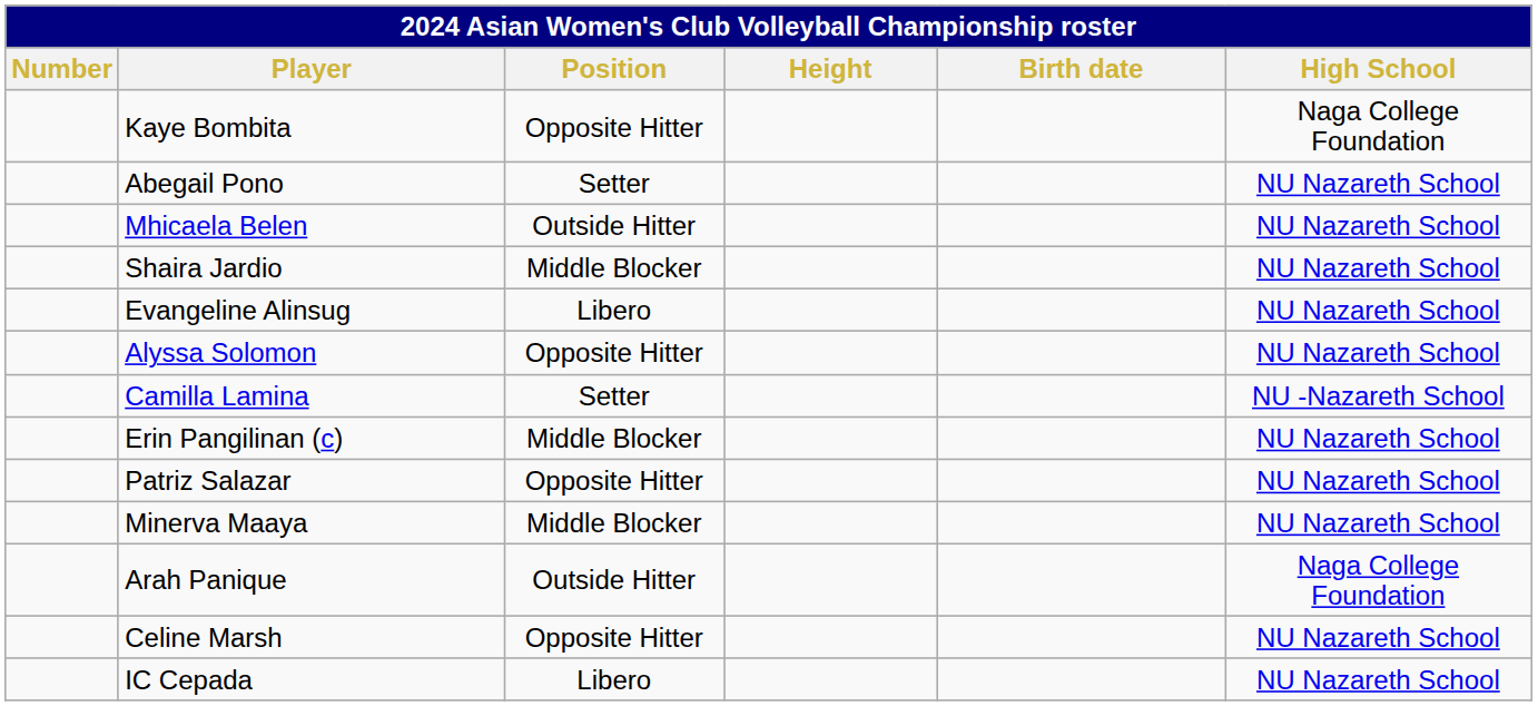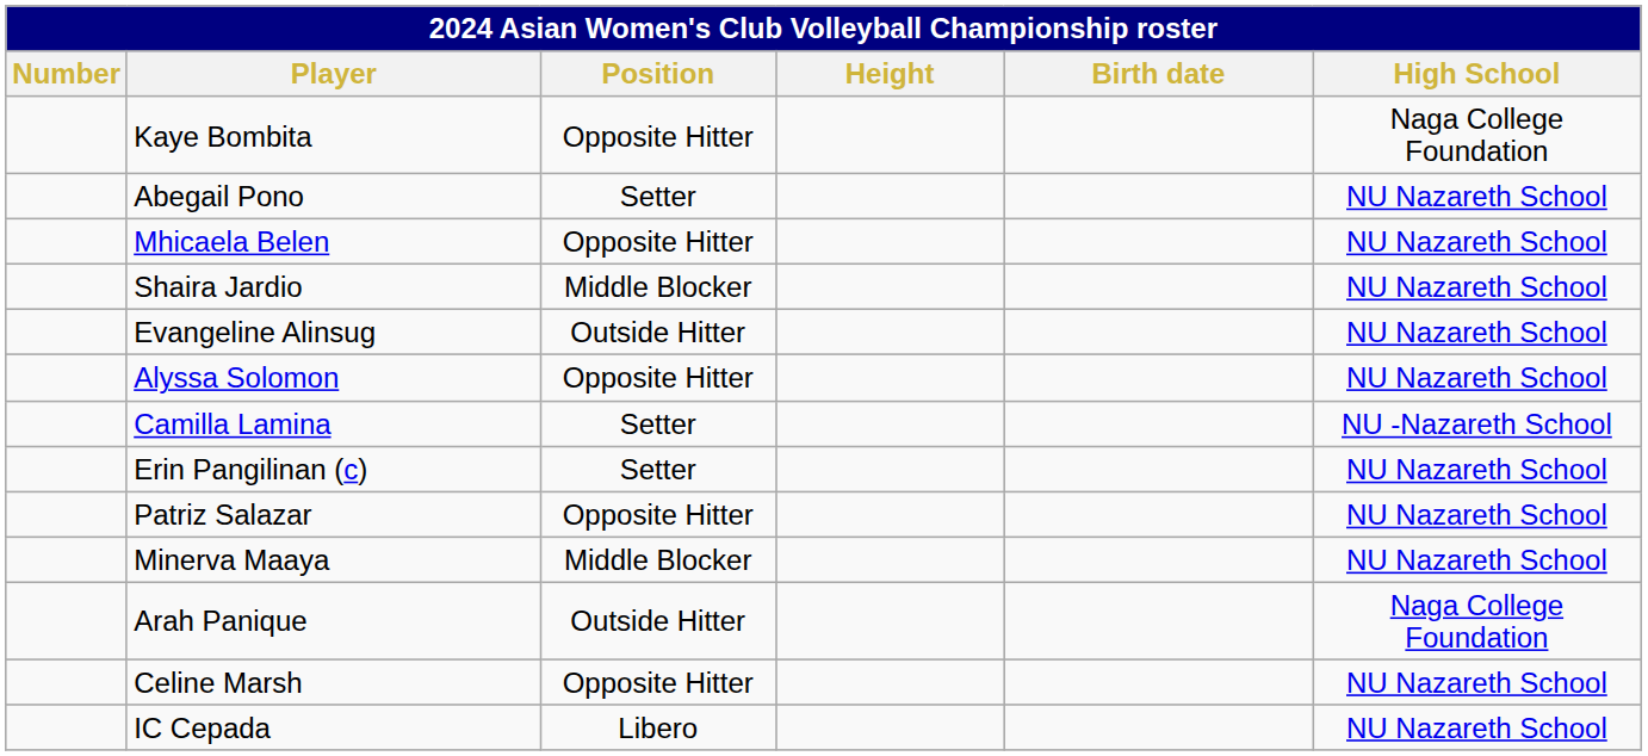Mhicaela Belen | Position: Outside Hitter -> Opposite Hitter
Evangeline Alinsug | Position: Libero -> Outside Hitter
Erin Pangilinan (c) | Position: Middle Blocker -> Setter
